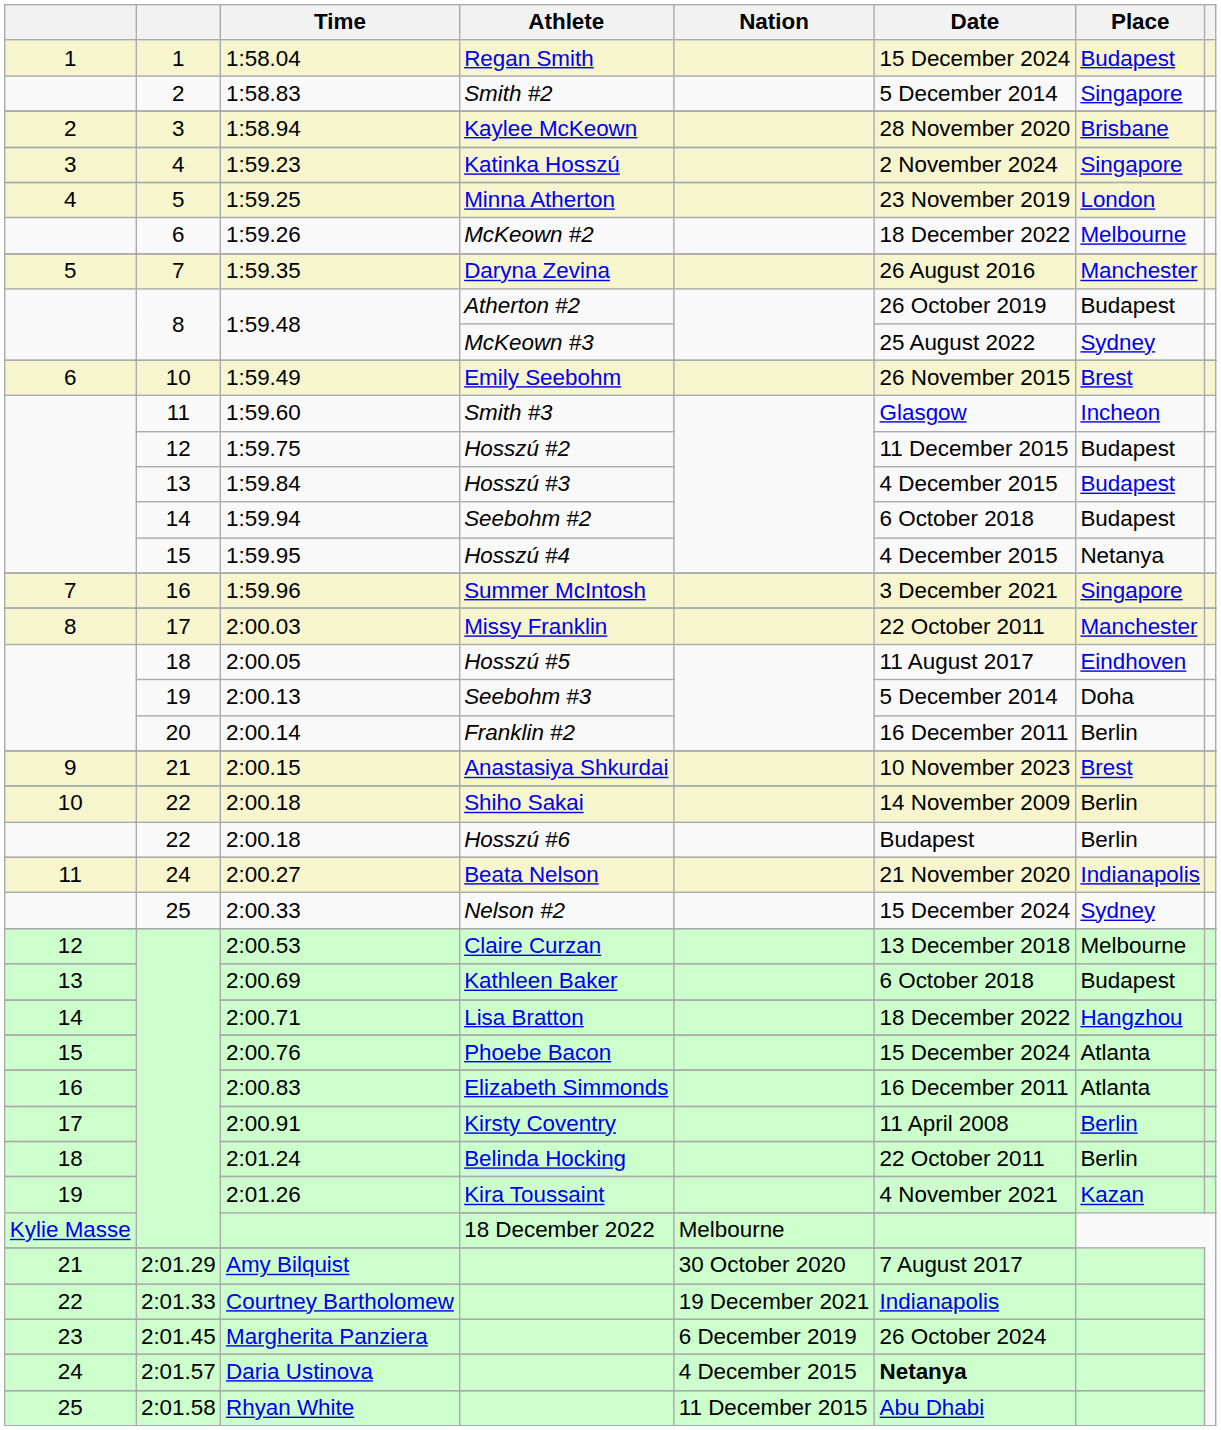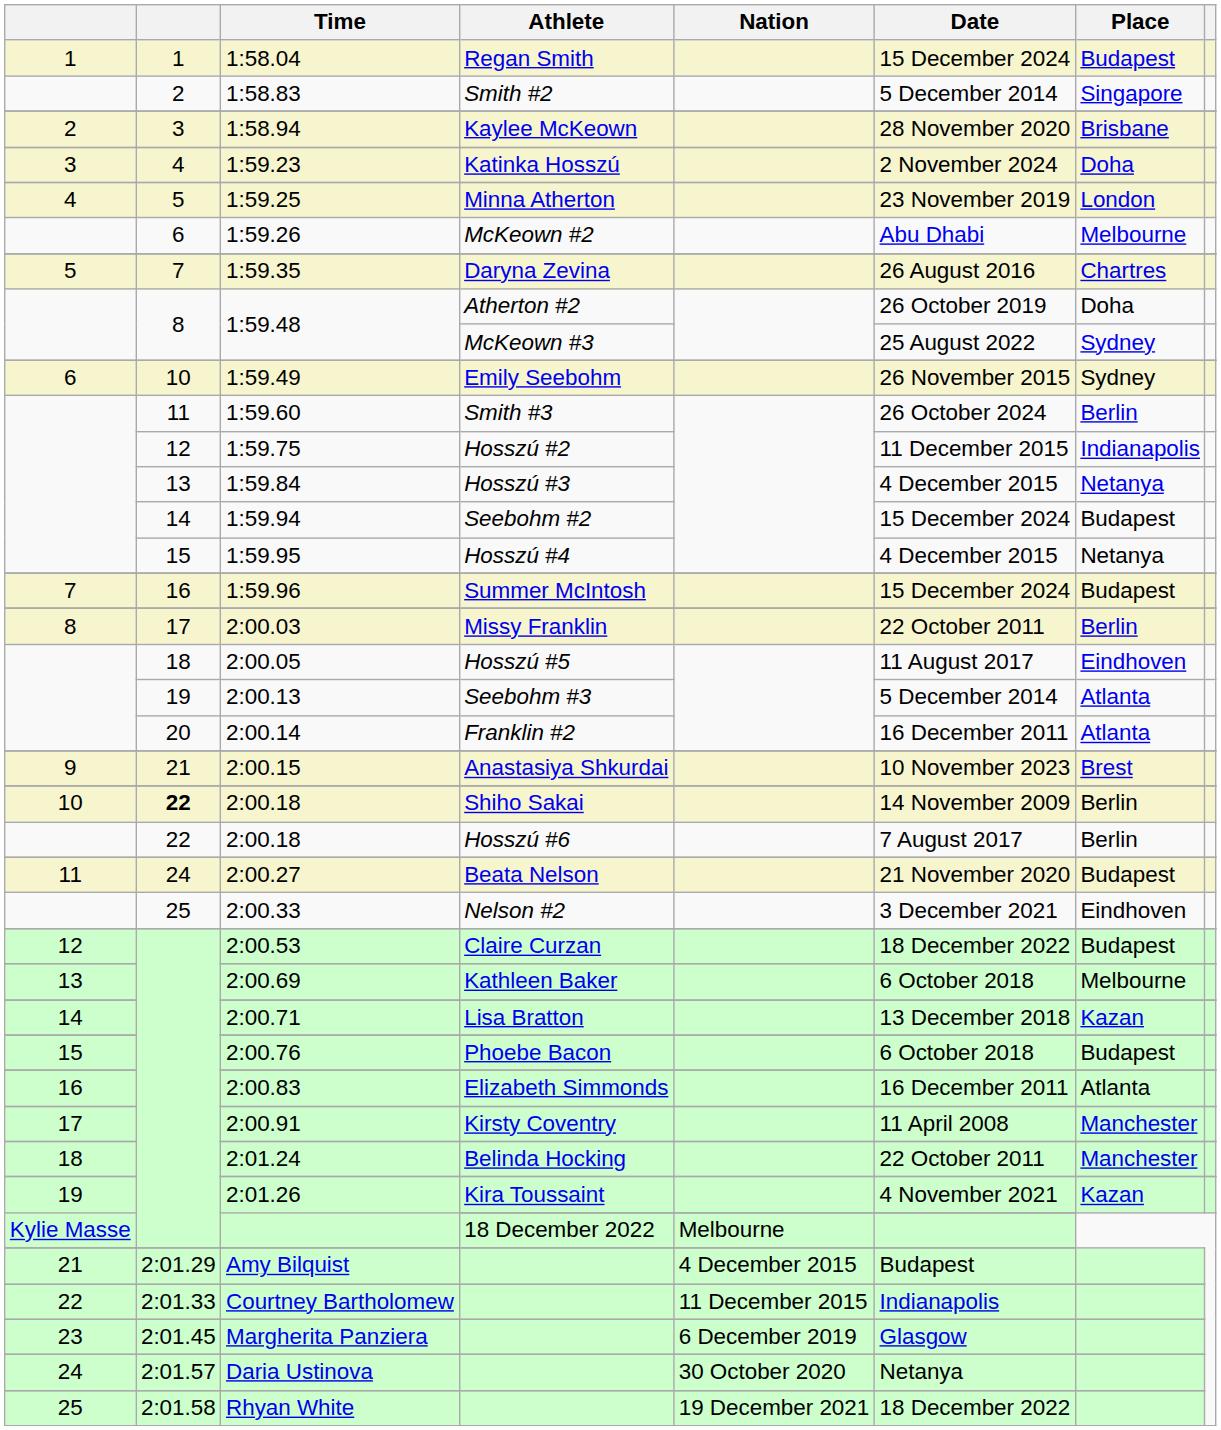1:59.23 | Place: Singapore -> Doha
1:59.26 | Date: 18 December 2022 -> Abu Dhabi
1:59.35 | Place: Manchester -> Chartres
1:59.48 / Atherton #2 | Place: Budapest -> Doha
1:59.49 | Place: Brest -> Sydney
1:59.60 | Date: Glasgow -> 26 October 2024
1:59.60 | Place: Incheon -> Berlin
1:59.75 | Place: Budapest -> Indianapolis
1:59.84 | Place: Budapest -> Netanya
1:59.94 | Date: 6 October 2018 -> 15 December 2024
1:59.96 | Date: 3 December 2021 -> 15 December 2024
1:59.96 | Place: Singapore -> Budapest
2:00.03 | Place: Manchester -> Berlin
2:00.13 | Place: Doha -> Atlanta
2:00.14 | Place: Berlin -> Atlanta
2:00.18 / Shiho Sakai | column 2: normal -> bold
2:00.18 / Hosszú #6 | Date: Budapest -> 7 August 2017
2:00.27 | Place: Indianapolis -> Budapest
2:00.33 | Date: 15 December 2024 -> 3 December 2021
2:00.33 | Place: Sydney -> Eindhoven
2:00.53 | Date: 13 December 2018 -> 18 December 2022
2:00.53 | Place: Melbourne -> Budapest
2:00.69 | Place: Budapest -> Melbourne
2:00.71 | Date: 18 December 2022 -> 13 December 2018
2:00.71 | Place: Hangzhou -> Kazan
2:00.76 | Date: 15 December 2024 -> 6 October 2018
2:00.76 | Place: Atlanta -> Budapest
2:00.91 | Place: Berlin -> Manchester
2:01.24 | Place: Berlin -> Manchester
Amy Bilquist | Nation: 30 October 2020 -> 4 December 2015
Amy Bilquist | Date: 7 August 2017 -> Budapest
Courtney Bartholomew | Nation: 19 December 2021 -> 11 December 2015
Margherita Panziera | Date: 26 October 2024 -> Glasgow
Daria Ustinova | Nation: 4 December 2015 -> 30 October 2020
Daria Ustinova | Date: bold -> normal
Rhyan White | Nation: 11 December 2015 -> 19 December 2021
Rhyan White | Date: Abu Dhabi -> 18 December 2022
